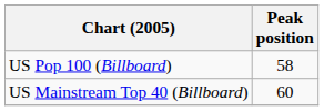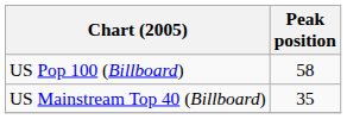US Mainstream Top 40 (Billboard) | Peak position: 60 -> 35
